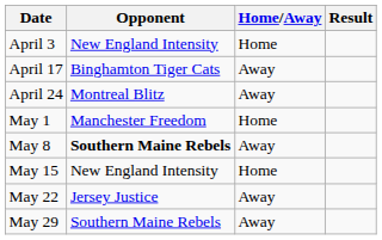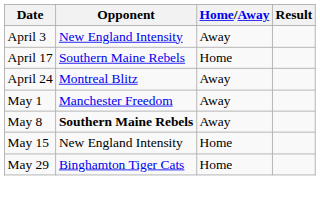April 3 | Home/Away: Home -> Away
April 17 | Opponent: Binghamton Tiger Cats -> Southern Maine Rebels
April 17 | Home/Away: Away -> Home
May 1 | Home/Away: Home -> Away
- row: May 22 | Jersey Justice | Away
May 29 | Opponent: Southern Maine Rebels -> Binghamton Tiger Cats
May 29 | Home/Away: Away -> Home
